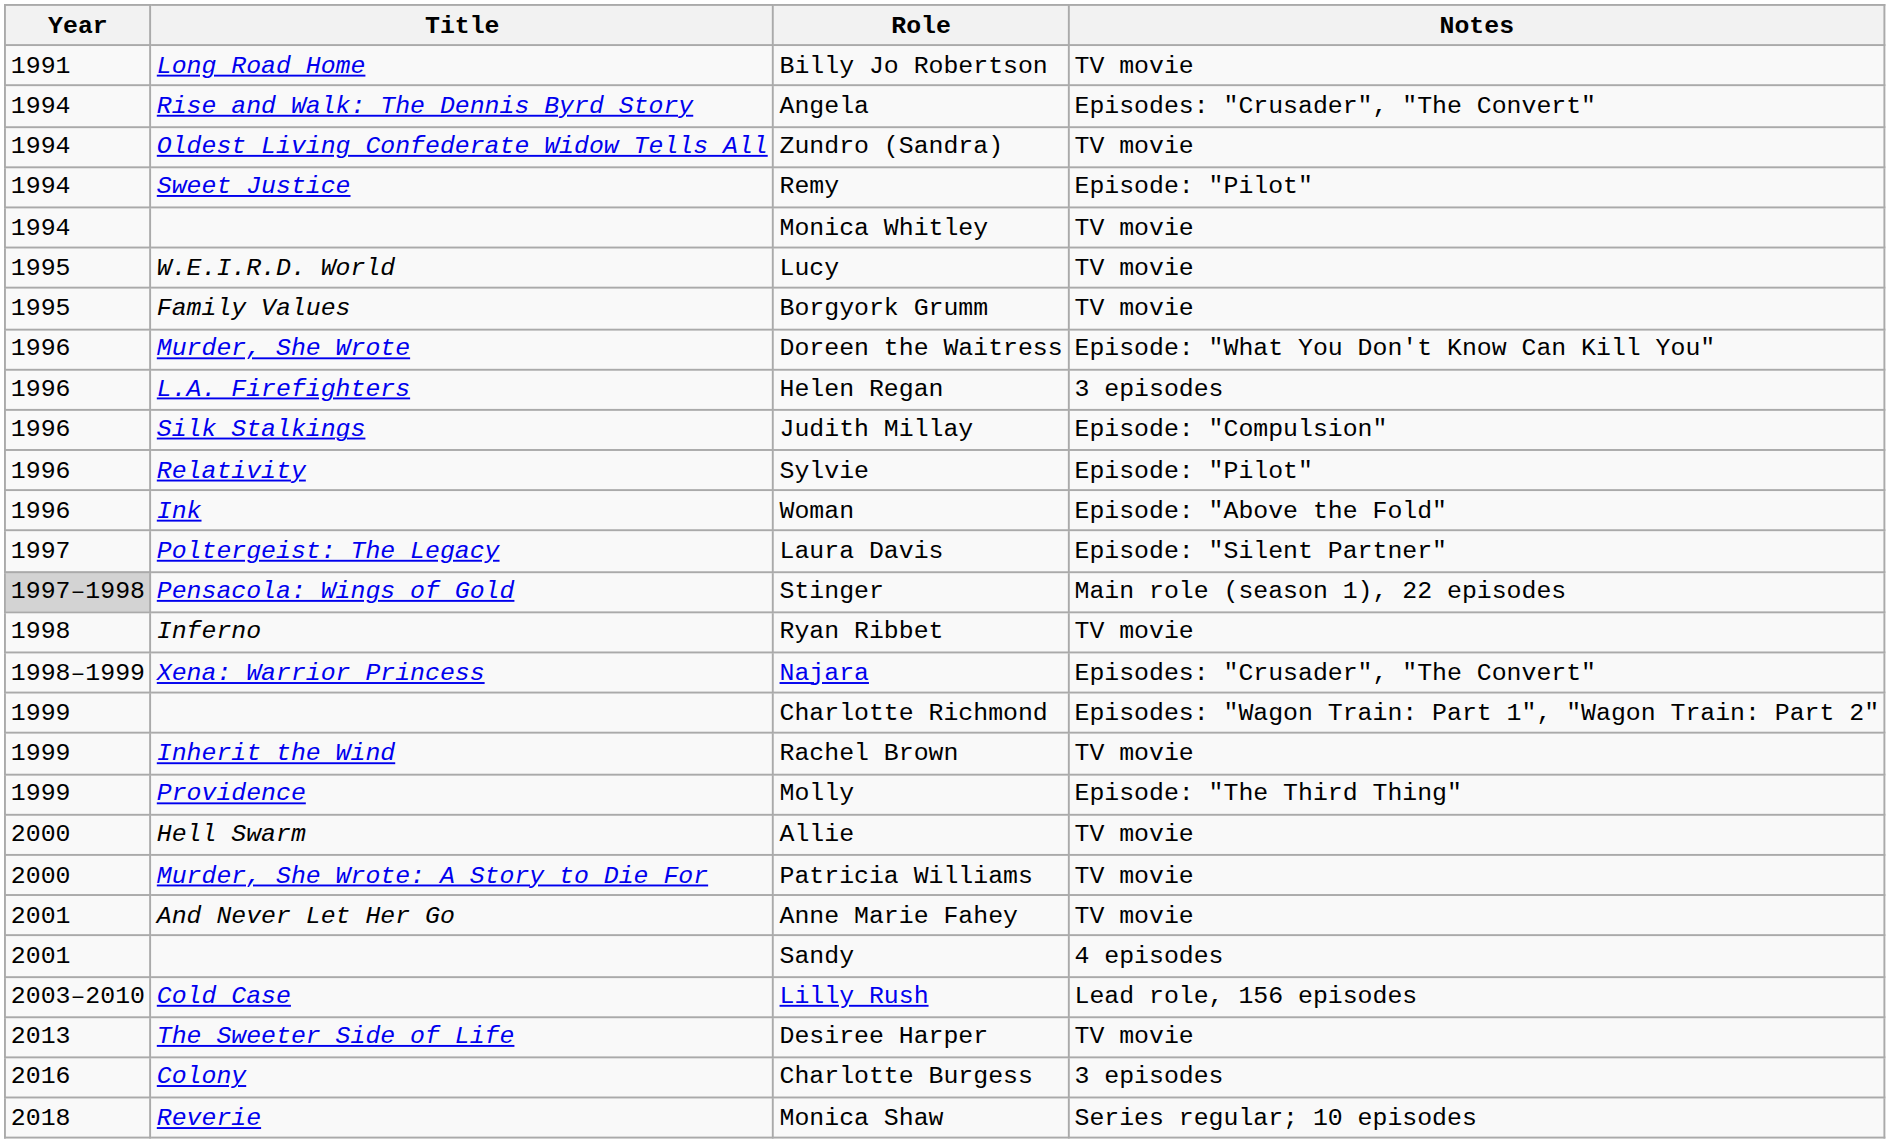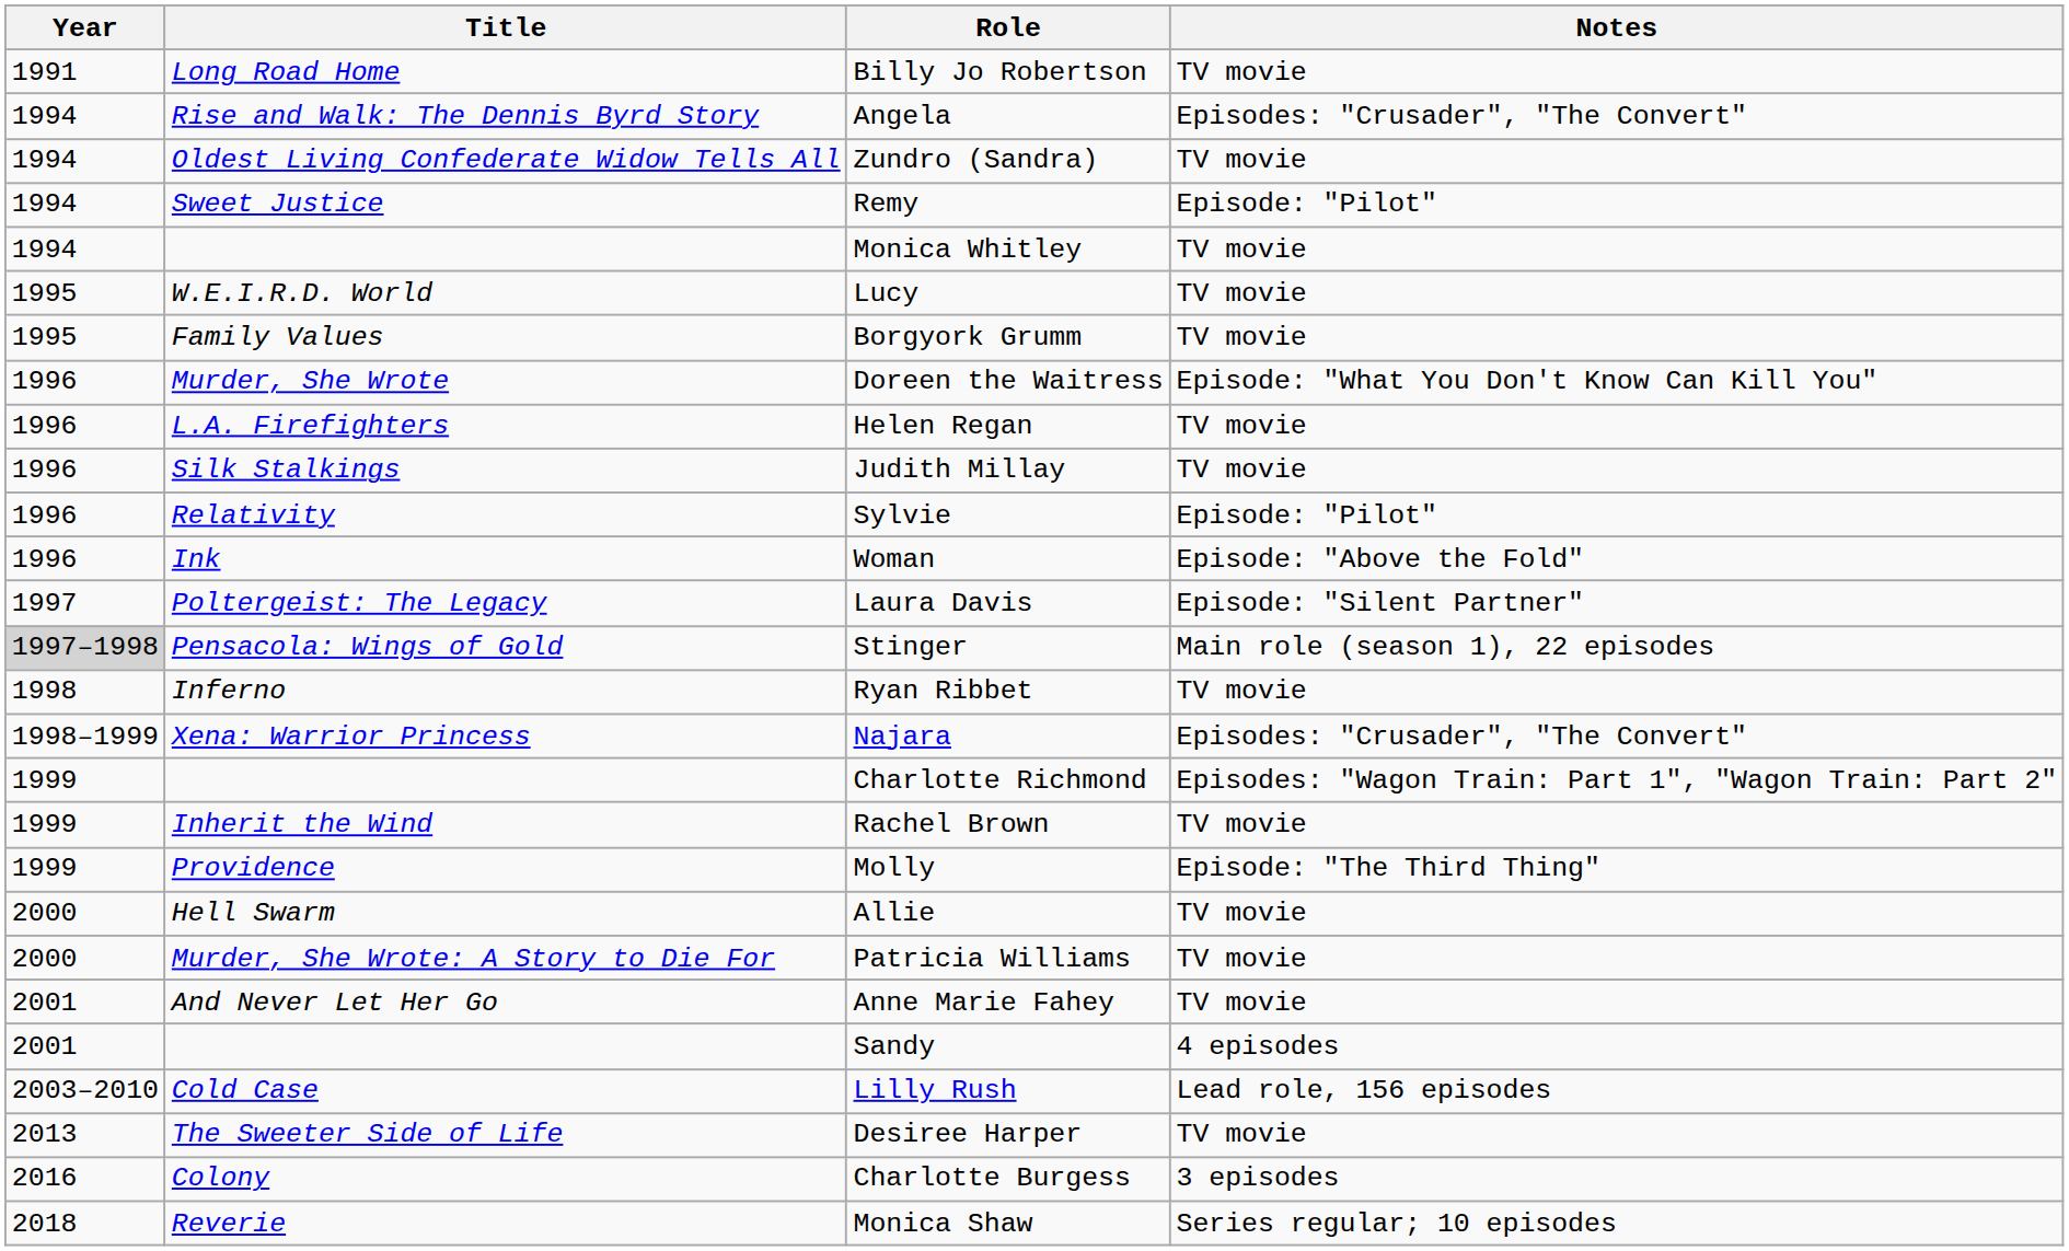Helen Regan | Notes: 3 episodes -> TV movie
Judith Millay | Notes: Episode: "Compulsion" -> TV movie
